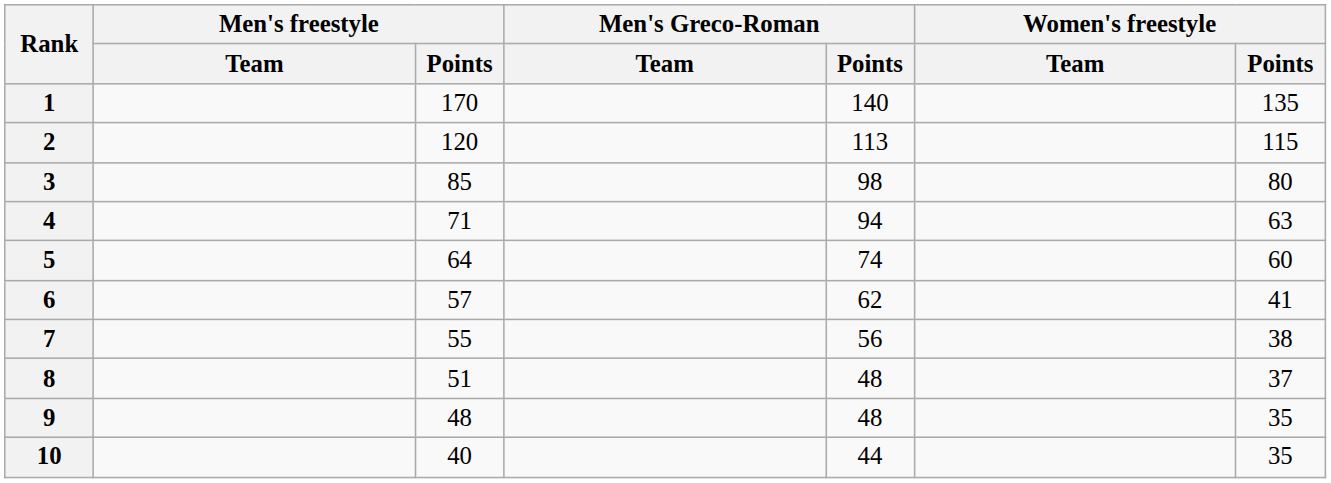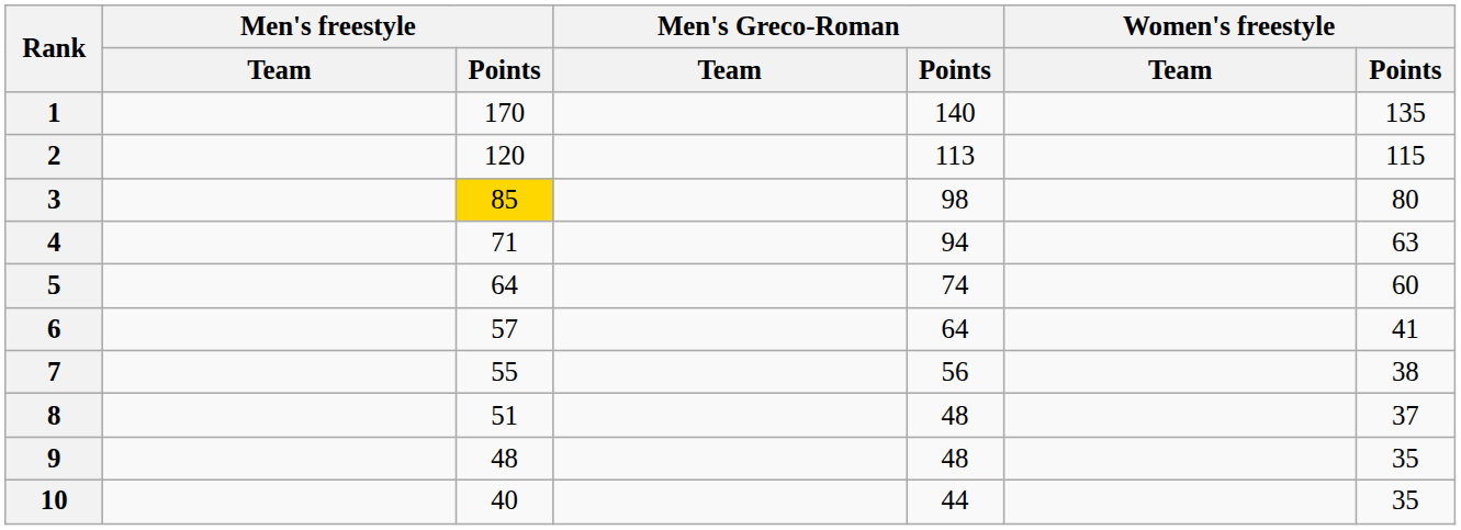3 | Men's freestyle / Points: no background -> gold background
6 | Men's Greco-Roman / Points: 62 -> 64
